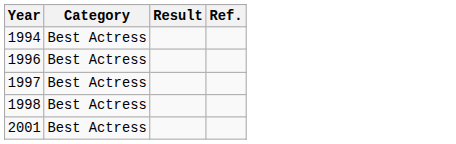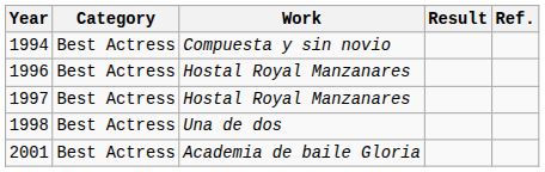+ column: Work | Compuesta y sin novio | Hostal Royal Manzanares | Hostal Royal Manzanares | Una de dos | Academia de baile Gloria
